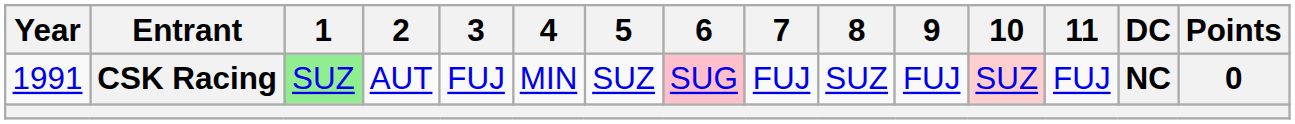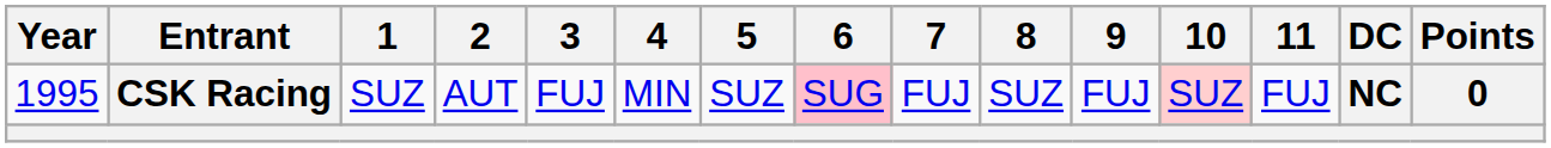CSK Racing | Year: 1991 -> 1995
CSK Racing | 1: lightgreen background -> no background
